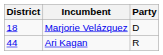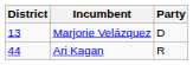Marjorie Velázquez | District: 18 -> 13
